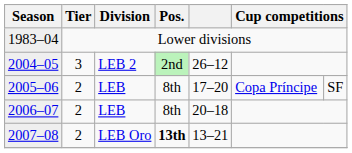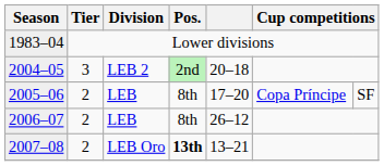2004–05 | column 5: 26–12 -> 20–18
2006–07 | column 5: 20–18 -> 26–12
